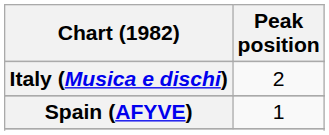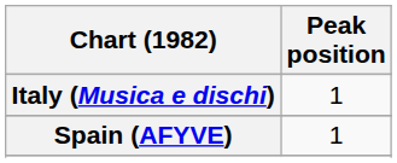Italy (Musica e dischi) | Peak position: 2 -> 1
